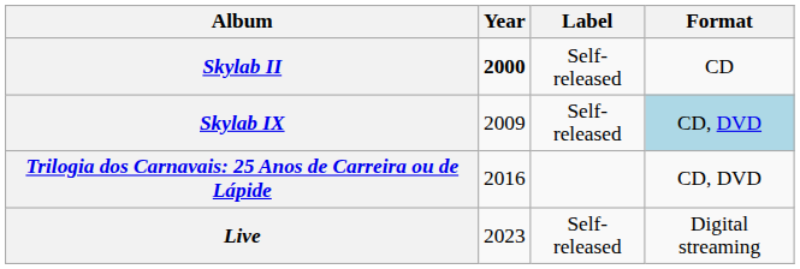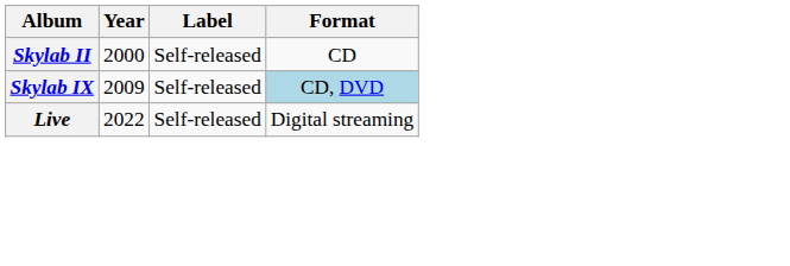Skylab II | Year: bold -> normal
- row: Trilogia dos Carnavais: 25 Anos de Carreira ou de Lápide | 2016 | CD, DVD
Live | Year: 2023 -> 2022
